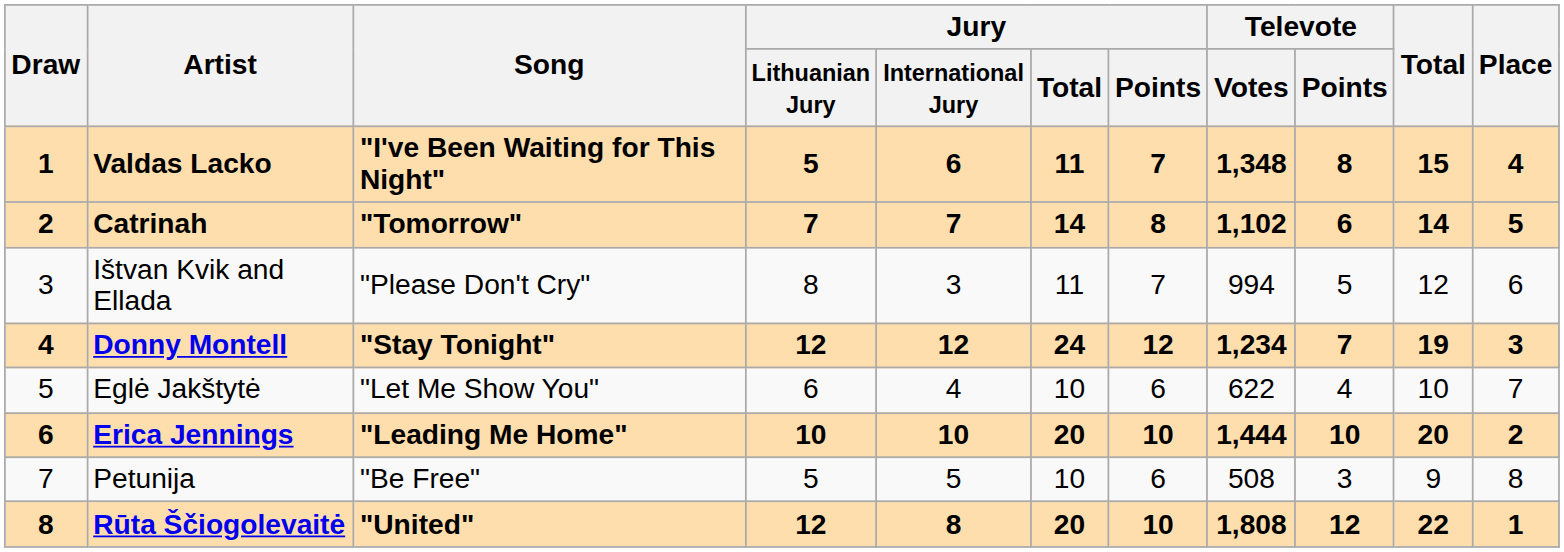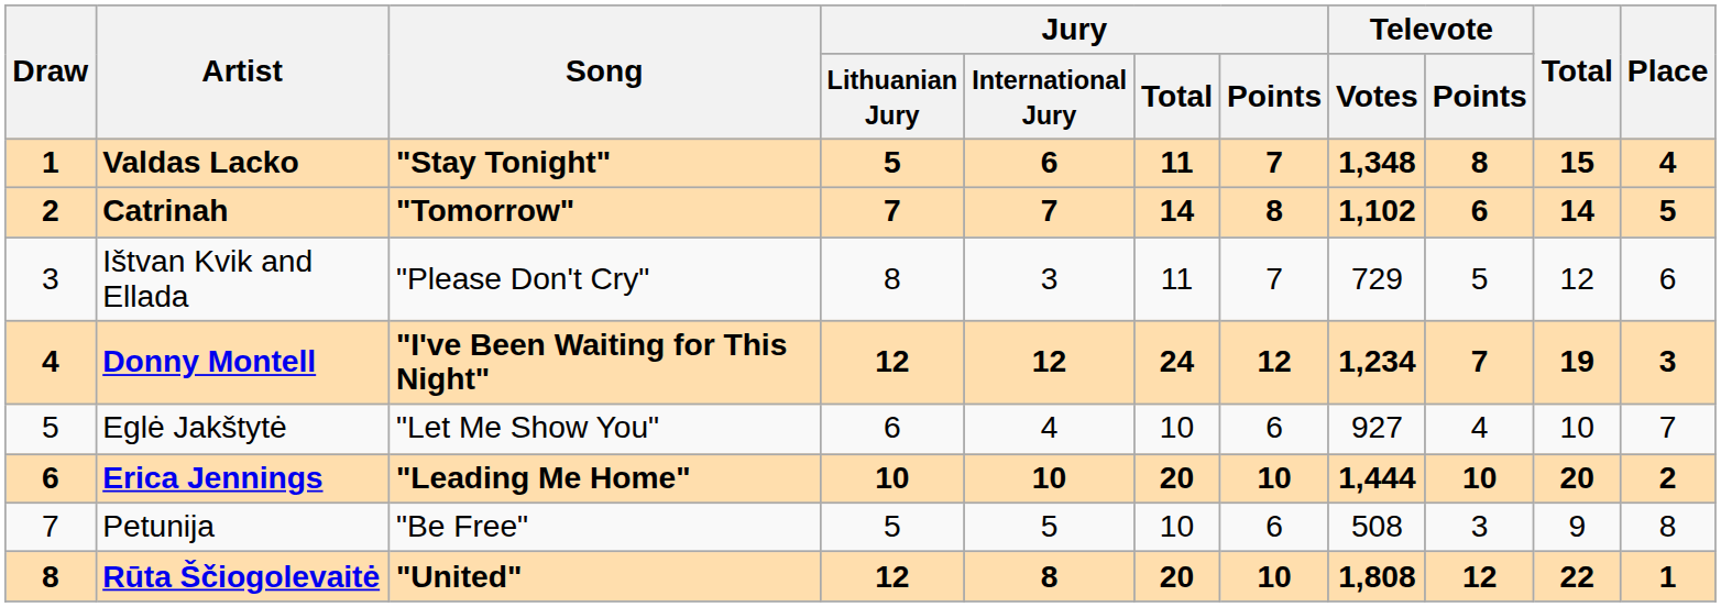Valdas Lacko | Song: "I've Been Waiting for This Night" -> "Stay Tonight"
Ištvan Kvik and Ellada | Televote / Votes: 994 -> 729
Donny Montell | Song: "Stay Tonight" -> "I've Been Waiting for This Night"
Eglė Jakštytė | Televote / Votes: 622 -> 927
